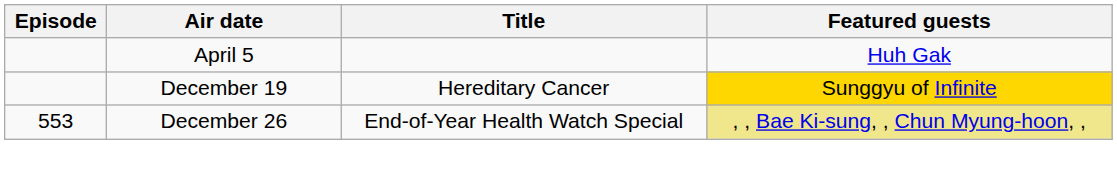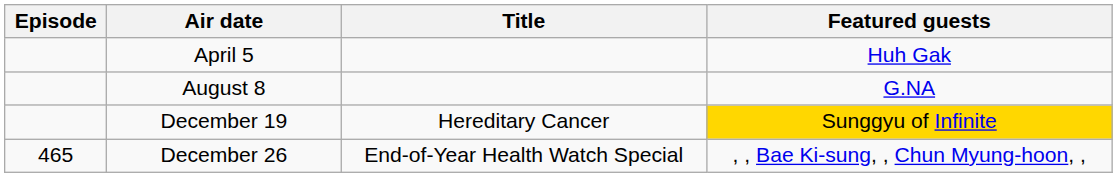+ row: August 8 | G.NA
December 26 | Episode: 553 -> 465
December 26 | Featured guests: khaki background -> no background
